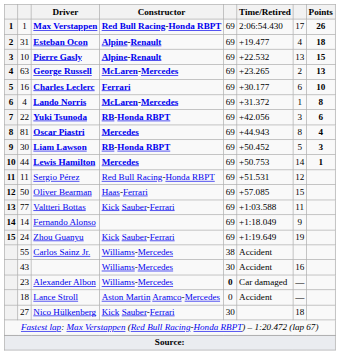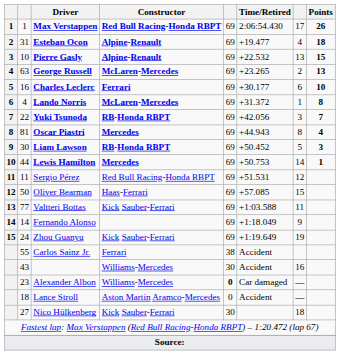Yuki Tsunoda | Points: 6 -> 7
Carlos Sainz Jr. | Constructor: Williams-Mercedes -> Ferrari
